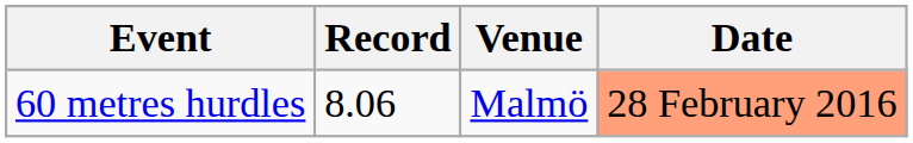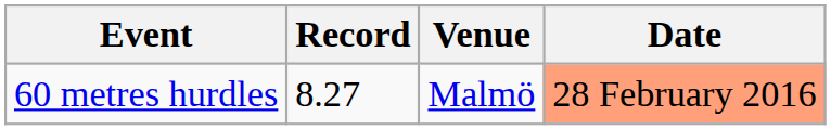60 metres hurdles | Record: 8.06 -> 8.27
